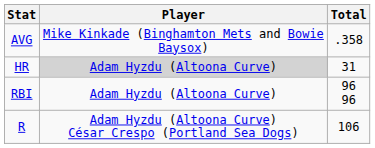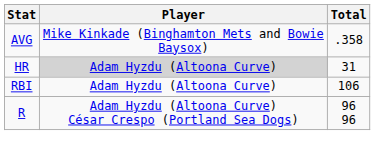RBI | Total: 96 96 -> 106
R | Total: 106 -> 96 96
